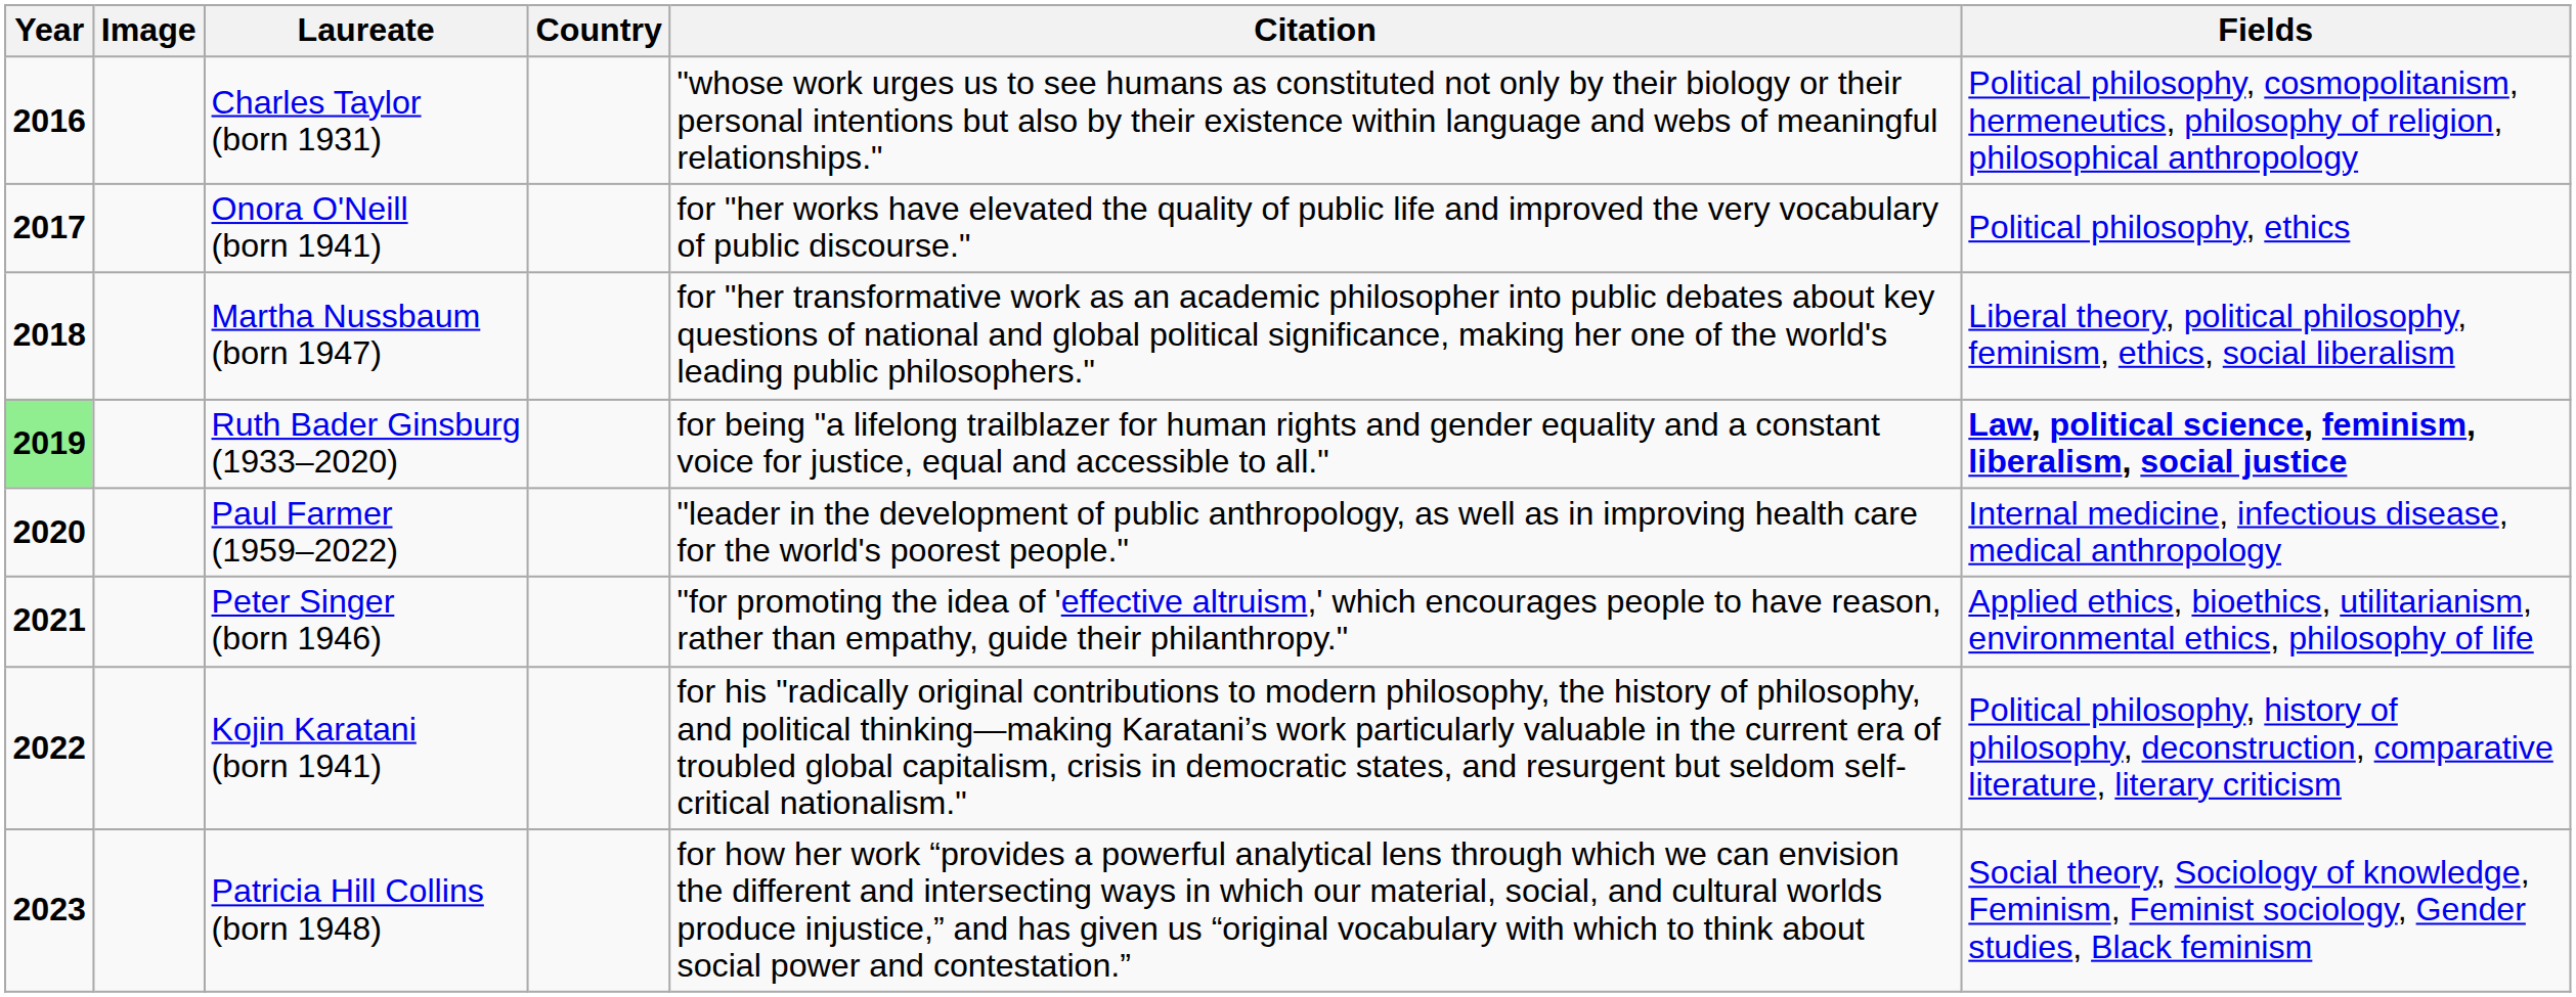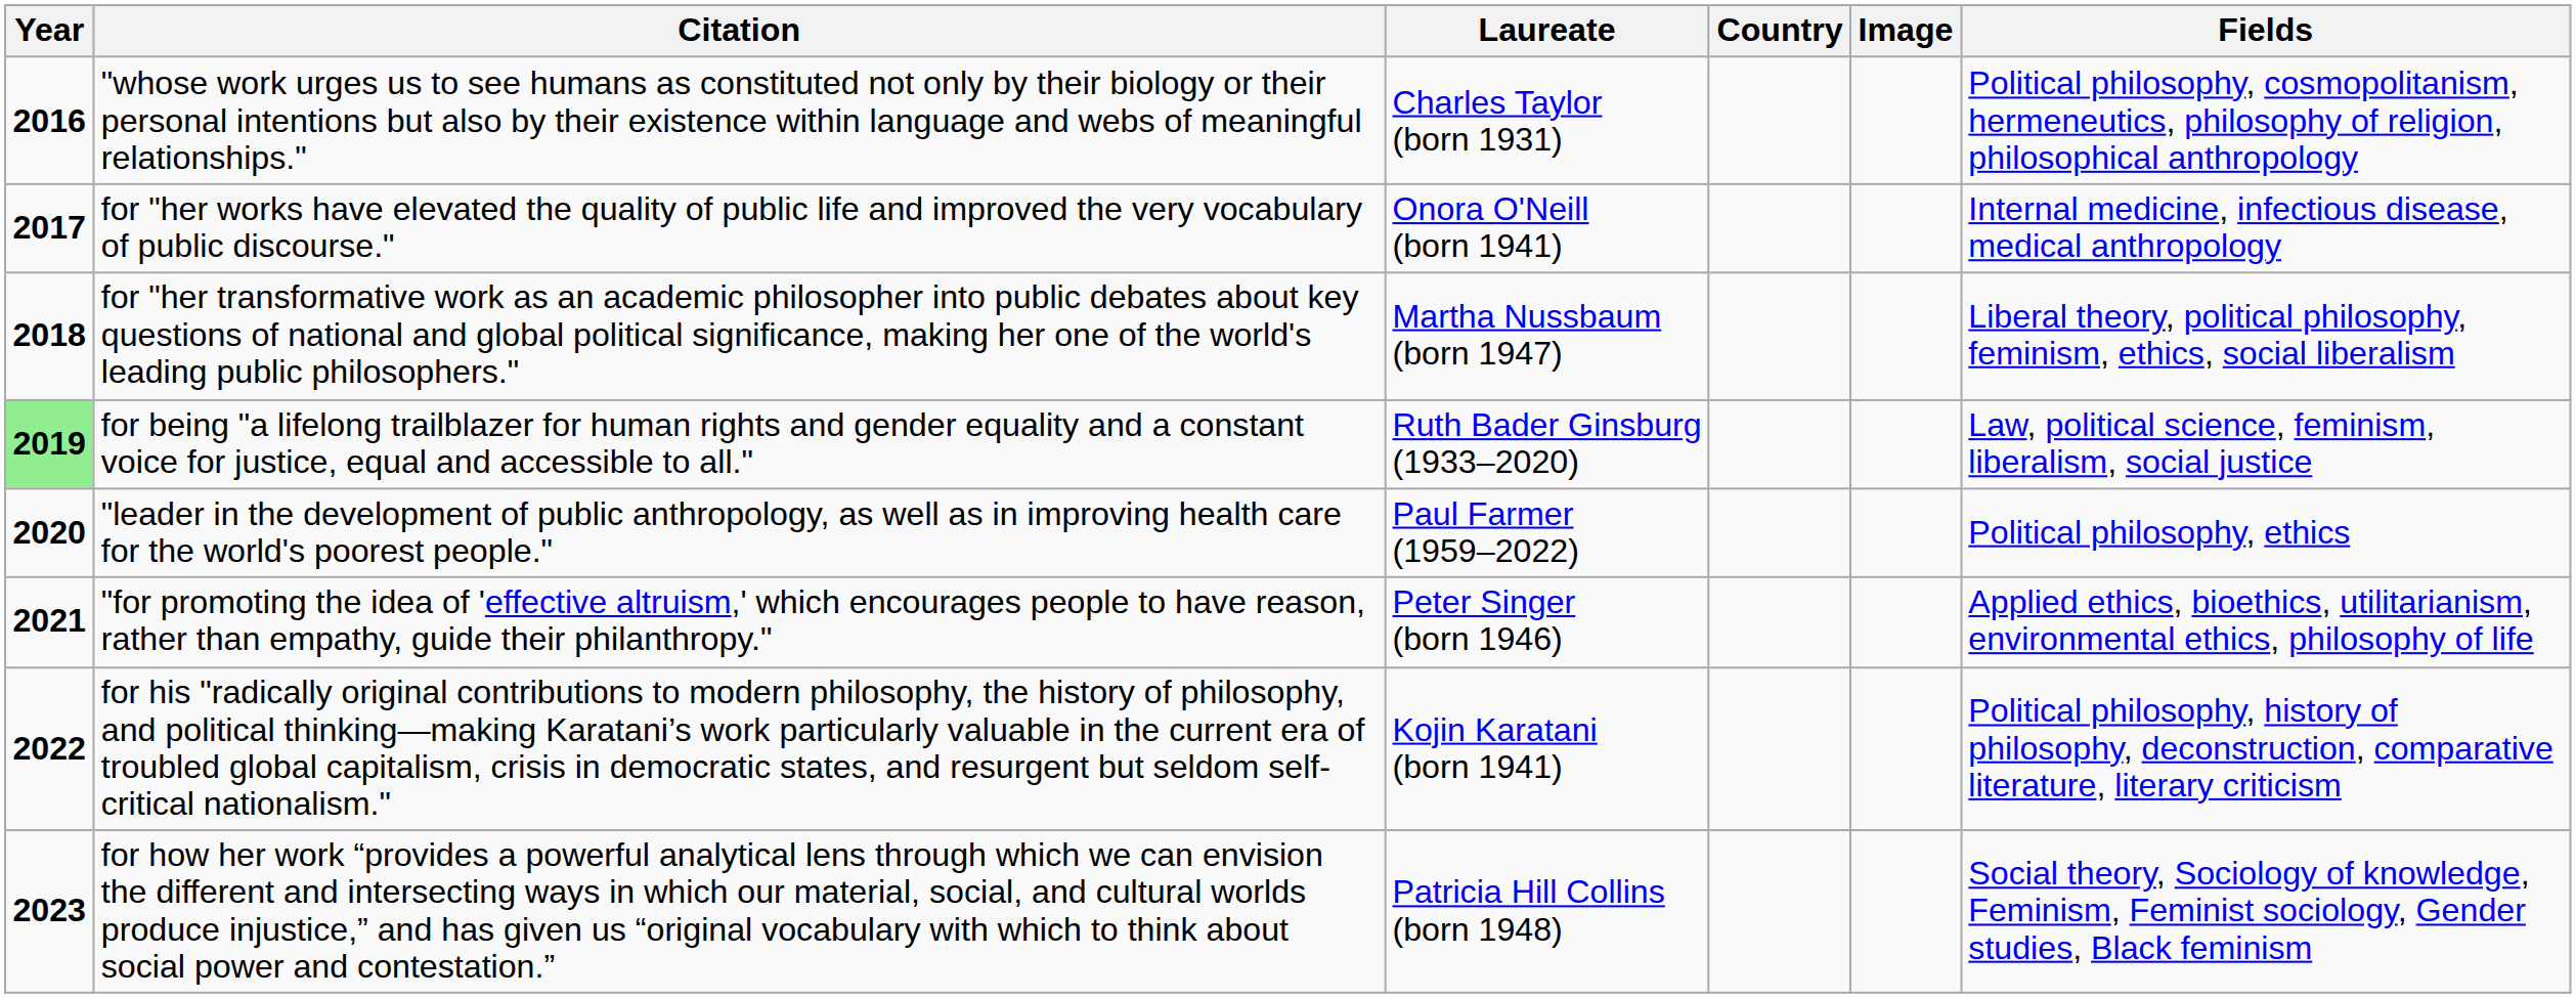columns swapped: Image <-> Citation
Onora O'Neill (born 1941) | Fields: Political philosophy, ethics -> Internal medicine, infectious disease, medical anthropology
Ruth Bader Ginsburg (1933–2020) | Fields: bold -> normal
Paul Farmer (1959–2022) | Fields: Internal medicine, infectious disease, medical anthropology -> Political philosophy, ethics
